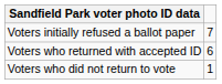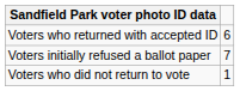rows swapped: Voters initially refused a ballot paper <-> Voters who returned with accepted ID
